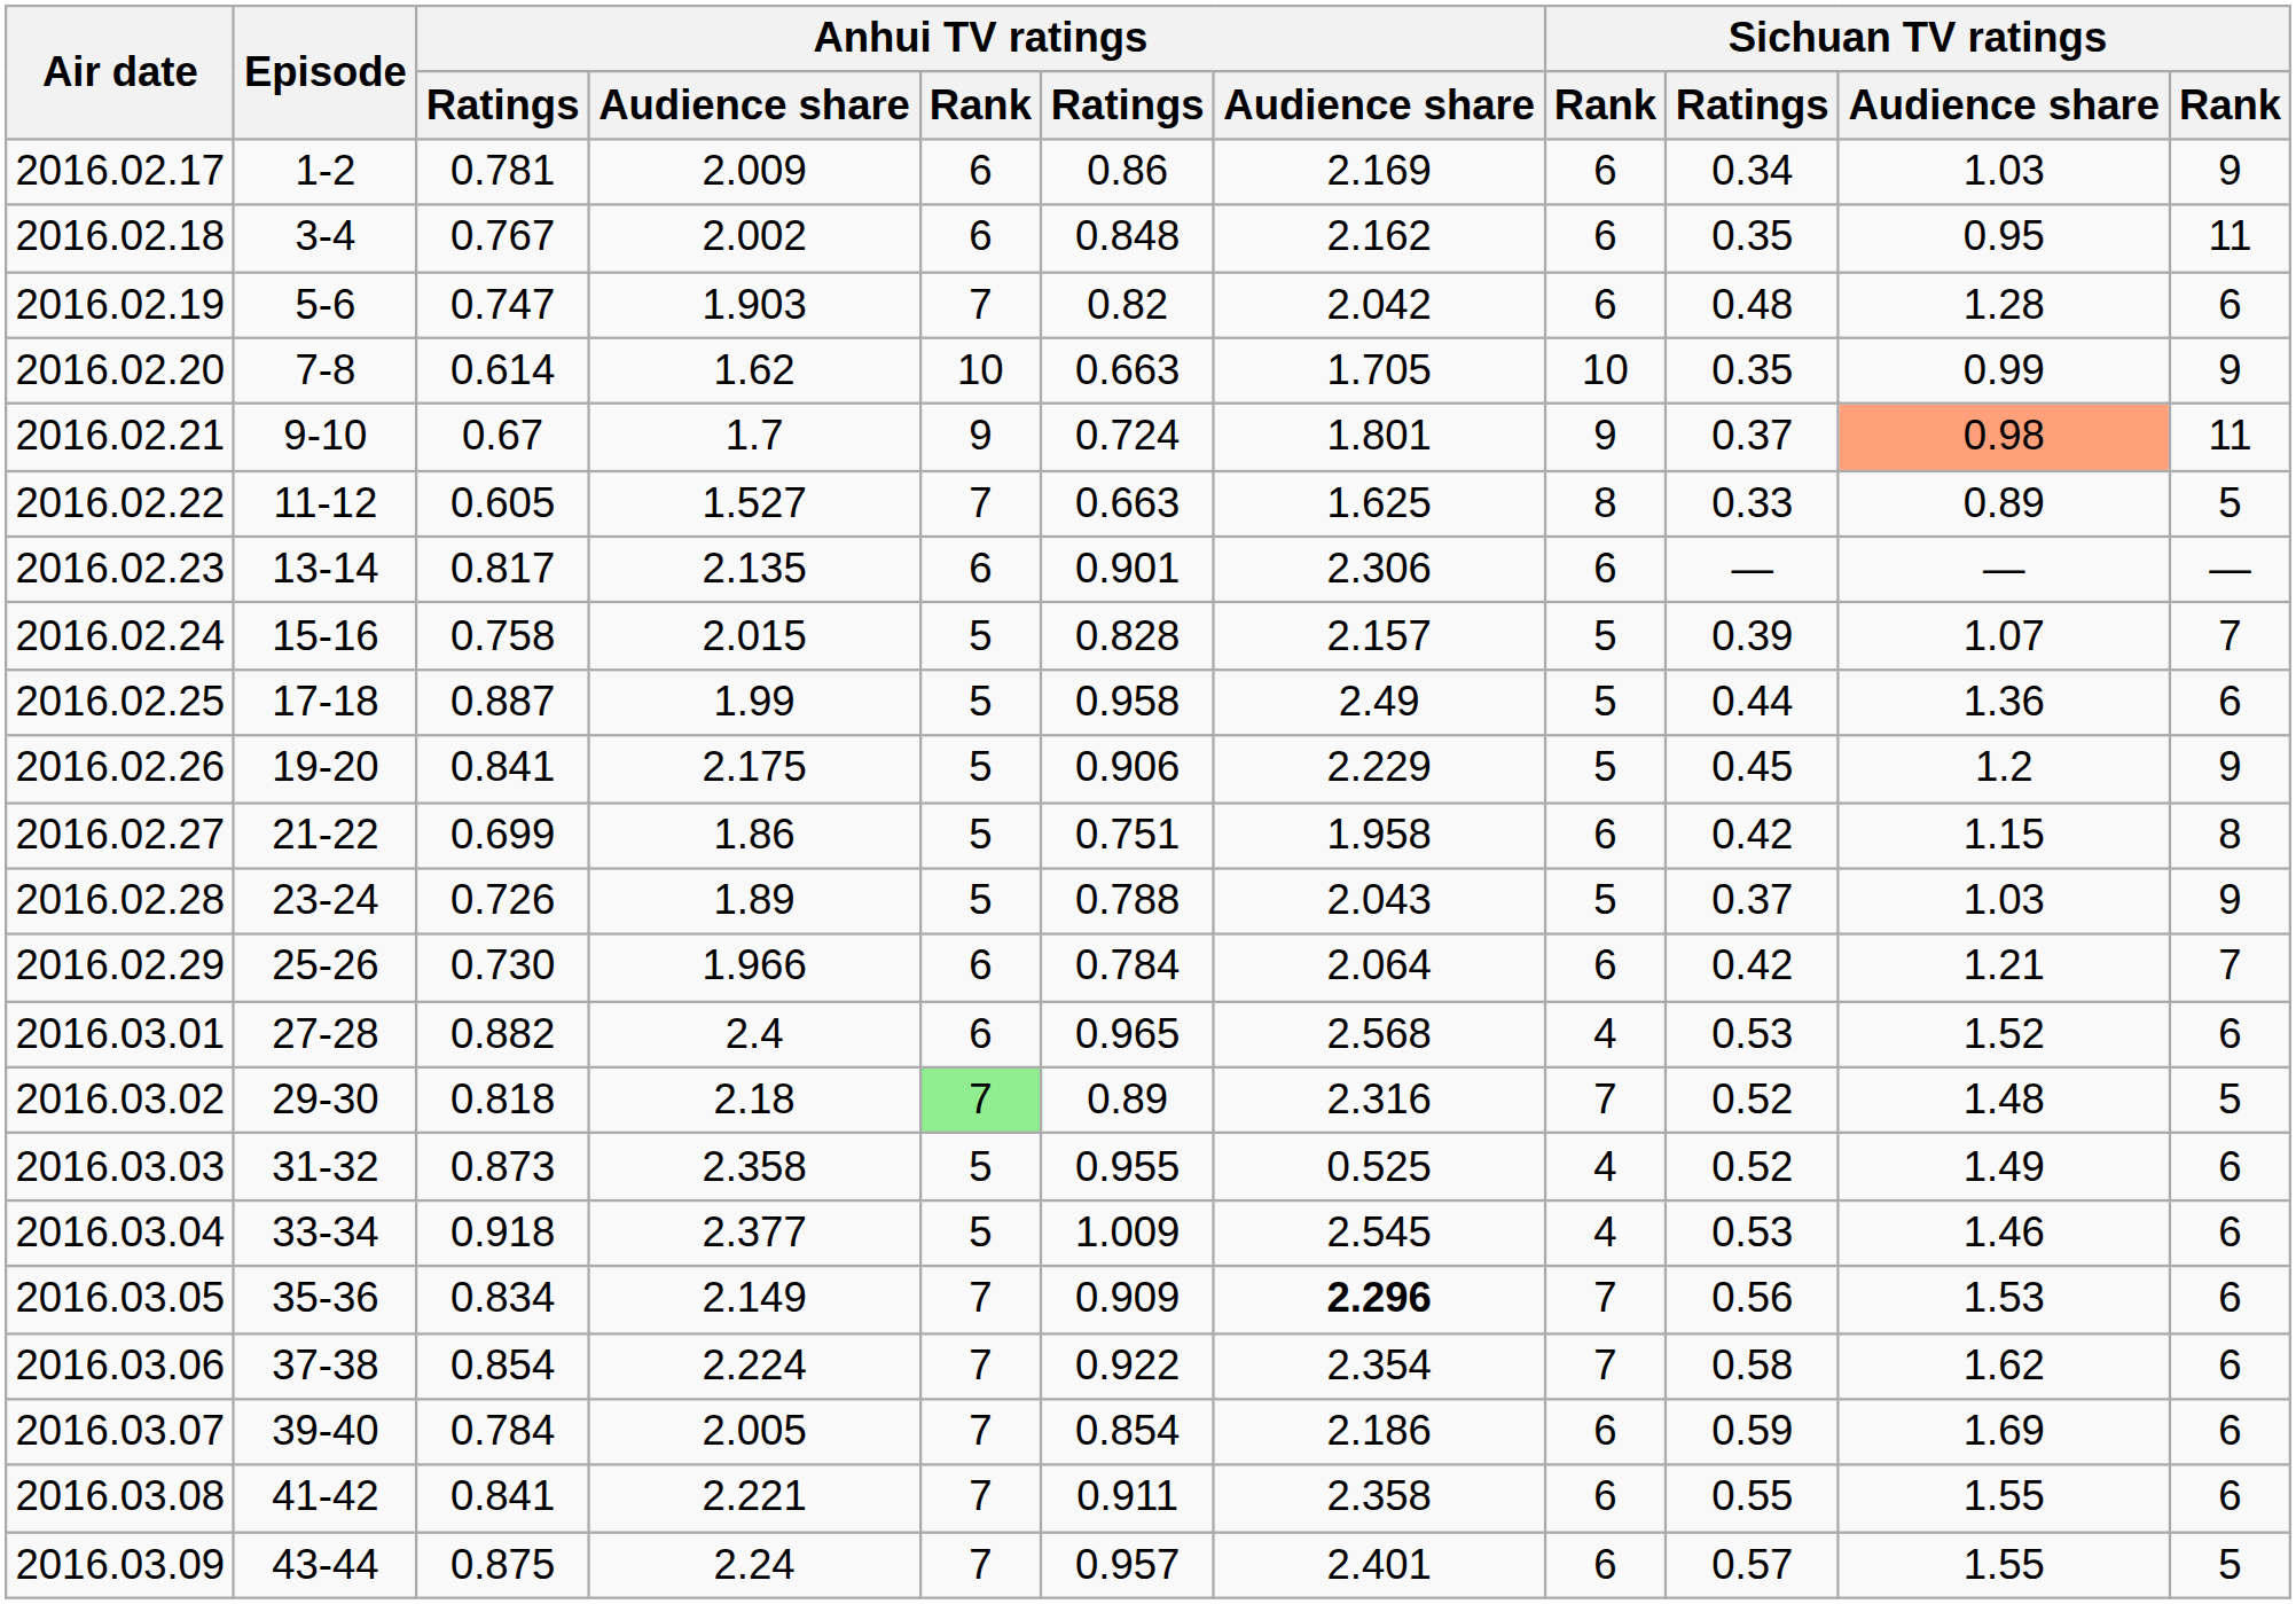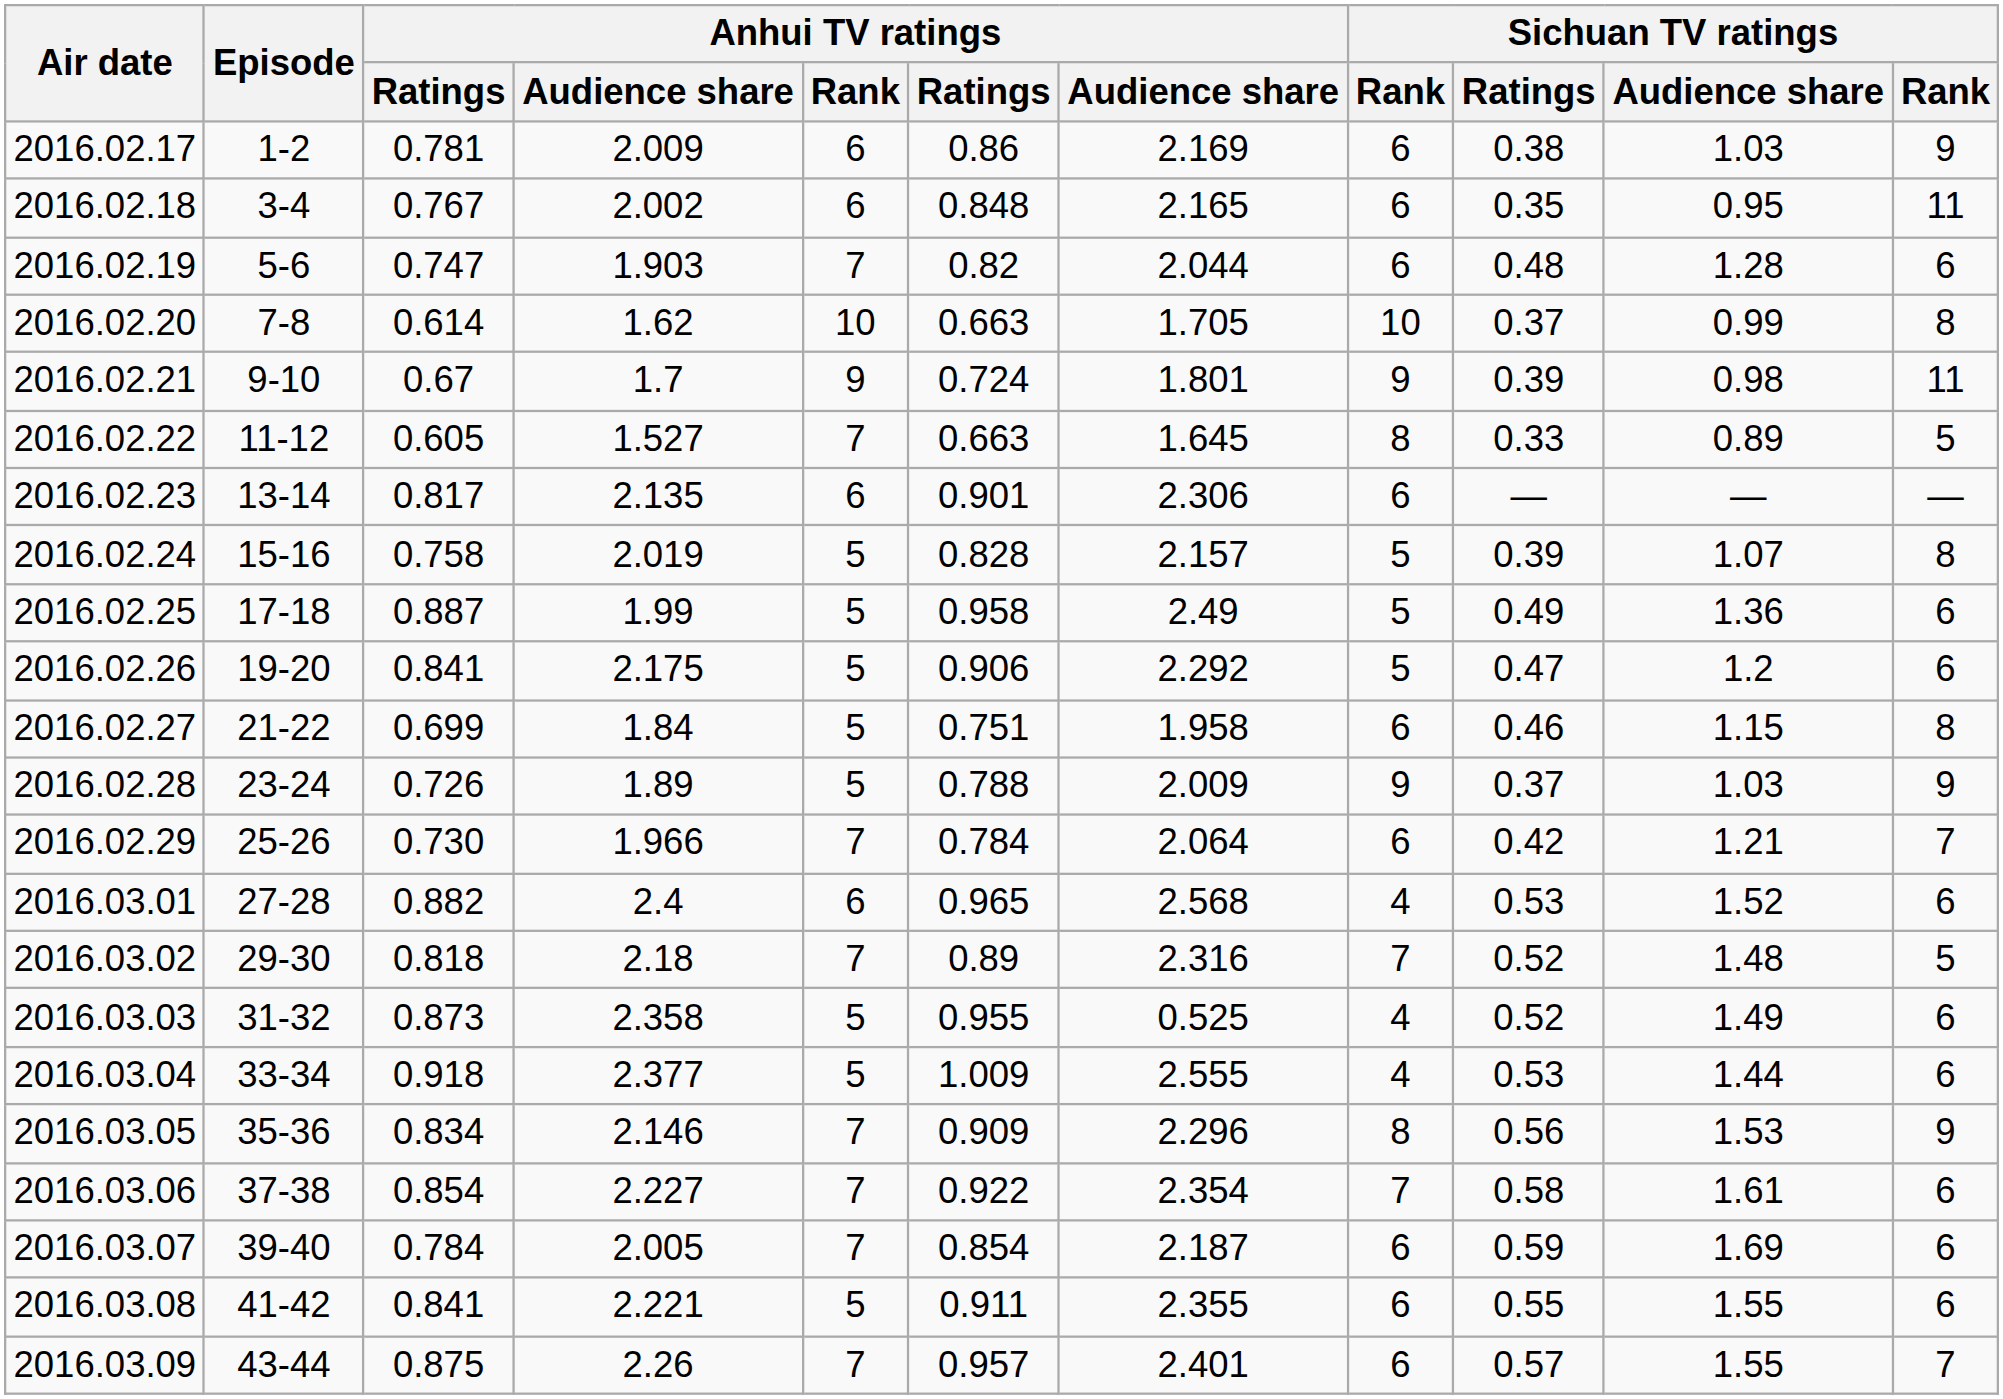2016.02.17 | Sichuan TV ratings / Ratings: 0.34 -> 0.38
2016.02.18 | column 7: 2.162 -> 2.165
2016.02.19 | column 7: 2.042 -> 2.044
2016.02.20 | Sichuan TV ratings / Ratings: 0.35 -> 0.37
2016.02.20 | column 11: 9 -> 8
2016.02.21 | Sichuan TV ratings / Ratings: 0.37 -> 0.39
2016.02.21 | Sichuan TV ratings / Audience share: lightsalmon background -> no background
2016.02.22 | column 7: 1.625 -> 1.645
2016.02.24 | column 4: 2.015 -> 2.019
2016.02.24 | column 11: 7 -> 8
2016.02.25 | Sichuan TV ratings / Ratings: 0.44 -> 0.49
2016.02.26 | column 7: 2.229 -> 2.292
2016.02.26 | Sichuan TV ratings / Ratings: 0.45 -> 0.47
2016.02.26 | column 11: 9 -> 6
2016.02.27 | column 4: 1.86 -> 1.84
2016.02.27 | Sichuan TV ratings / Ratings: 0.42 -> 0.46
2016.02.28 | column 7: 2.043 -> 2.009
2016.02.28 | column 8: 5 -> 9
2016.02.29 | Anhui TV ratings / Rank: 6 -> 7
2016.03.02 | Anhui TV ratings / Rank: lightgreen background -> no background
2016.03.04 | column 7: 2.545 -> 2.555
2016.03.04 | Sichuan TV ratings / Audience share: 1.46 -> 1.44
2016.03.05 | column 4: 2.149 -> 2.146
2016.03.05 | column 7: bold -> normal
2016.03.05 | column 8: 7 -> 8
2016.03.05 | column 11: 6 -> 9
2016.03.06 | column 4: 2.224 -> 2.227
2016.03.06 | Sichuan TV ratings / Audience share: 1.62 -> 1.61
2016.03.07 | column 7: 2.186 -> 2.187
2016.03.08 | Anhui TV ratings / Rank: 7 -> 5
2016.03.08 | column 7: 2.358 -> 2.355
2016.03.09 | column 4: 2.24 -> 2.26
2016.03.09 | column 11: 5 -> 7
